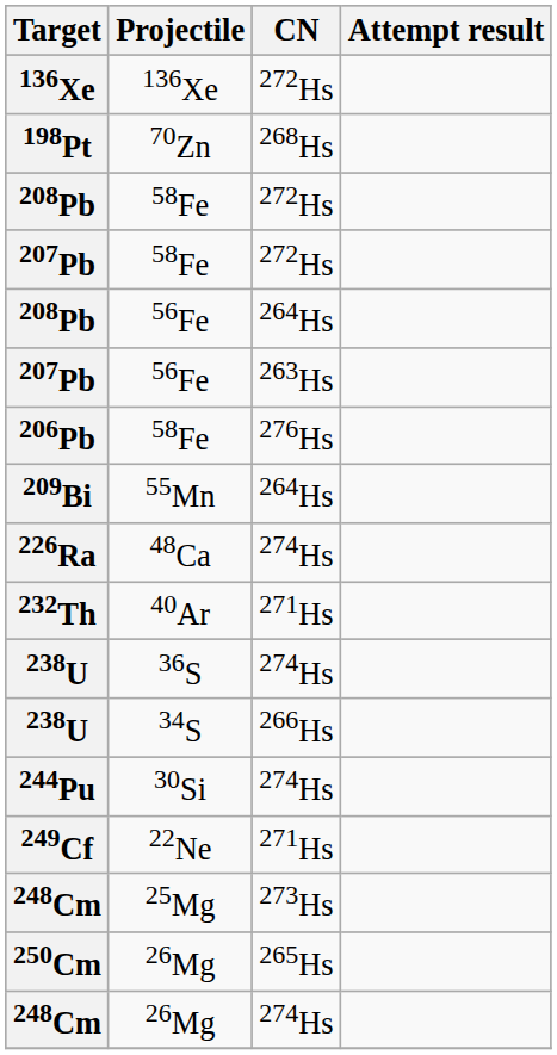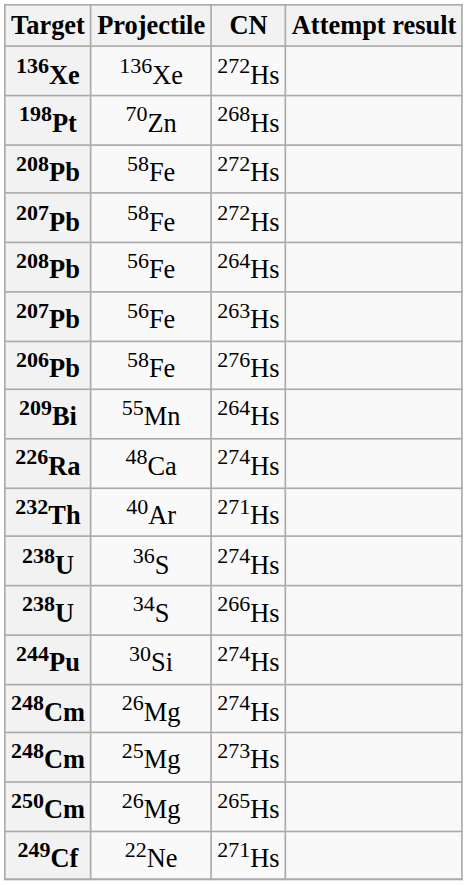rows swapped: 248Cm / 26Mg <-> 249Cf
